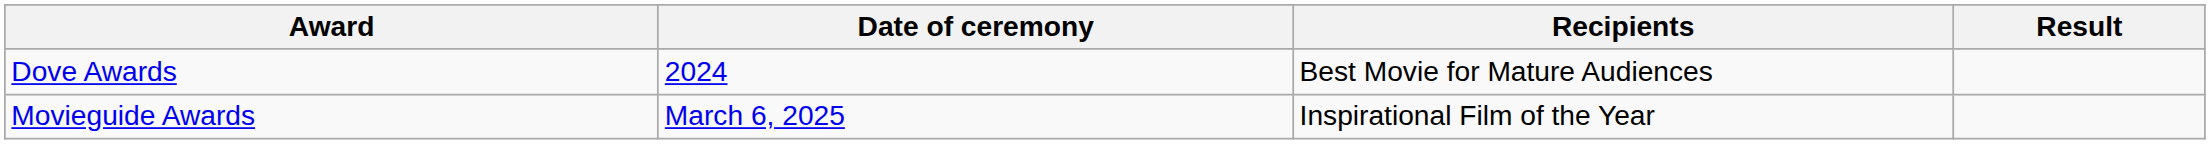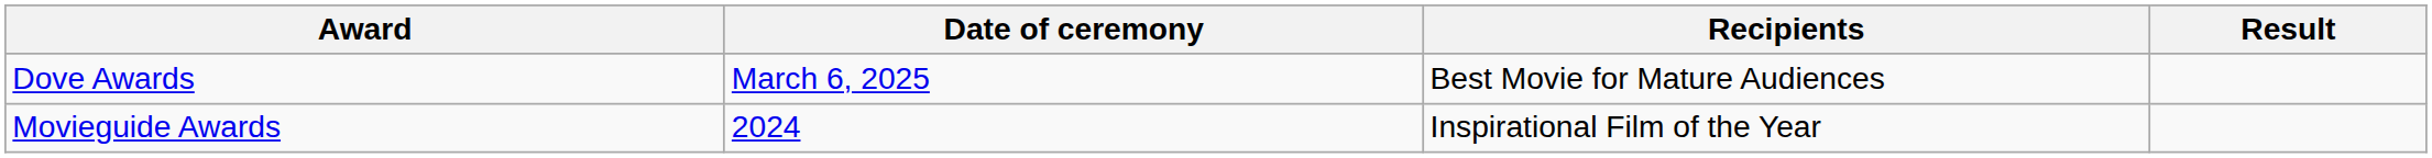Dove Awards | Date of ceremony: 2024 -> March 6, 2025
Movieguide Awards | Date of ceremony: March 6, 2025 -> 2024
